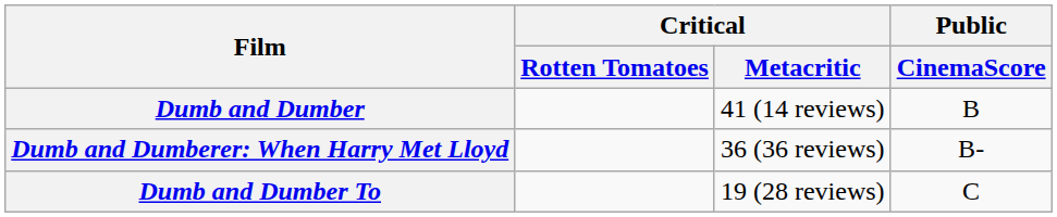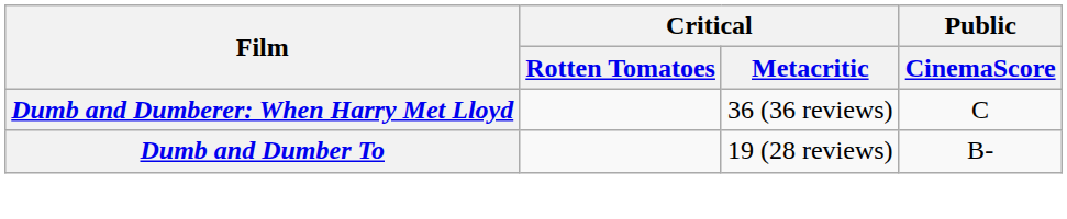- row: Dumb and Dumber | 41 (14 reviews) | B
Dumb and Dumberer: When Harry Met Lloyd | Public / CinemaScore: B- -> C
Dumb and Dumber To | Public / CinemaScore: C -> B-
